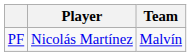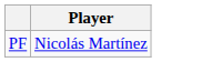- column: Team | Malvín
